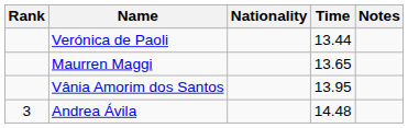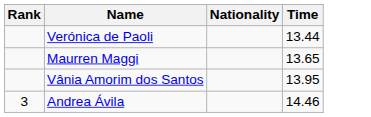- column: Notes
Andrea Ávila | Time: 14.48 -> 14.46
